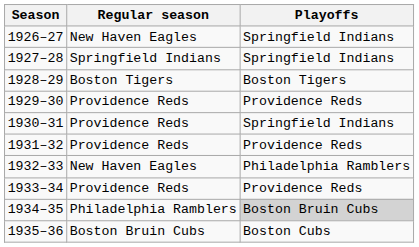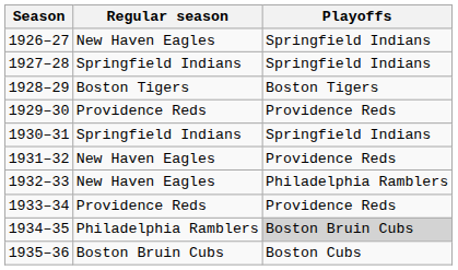1930–31 | Regular season: Providence Reds -> Springfield Indians
1931–32 | Regular season: Providence Reds -> New Haven Eagles
